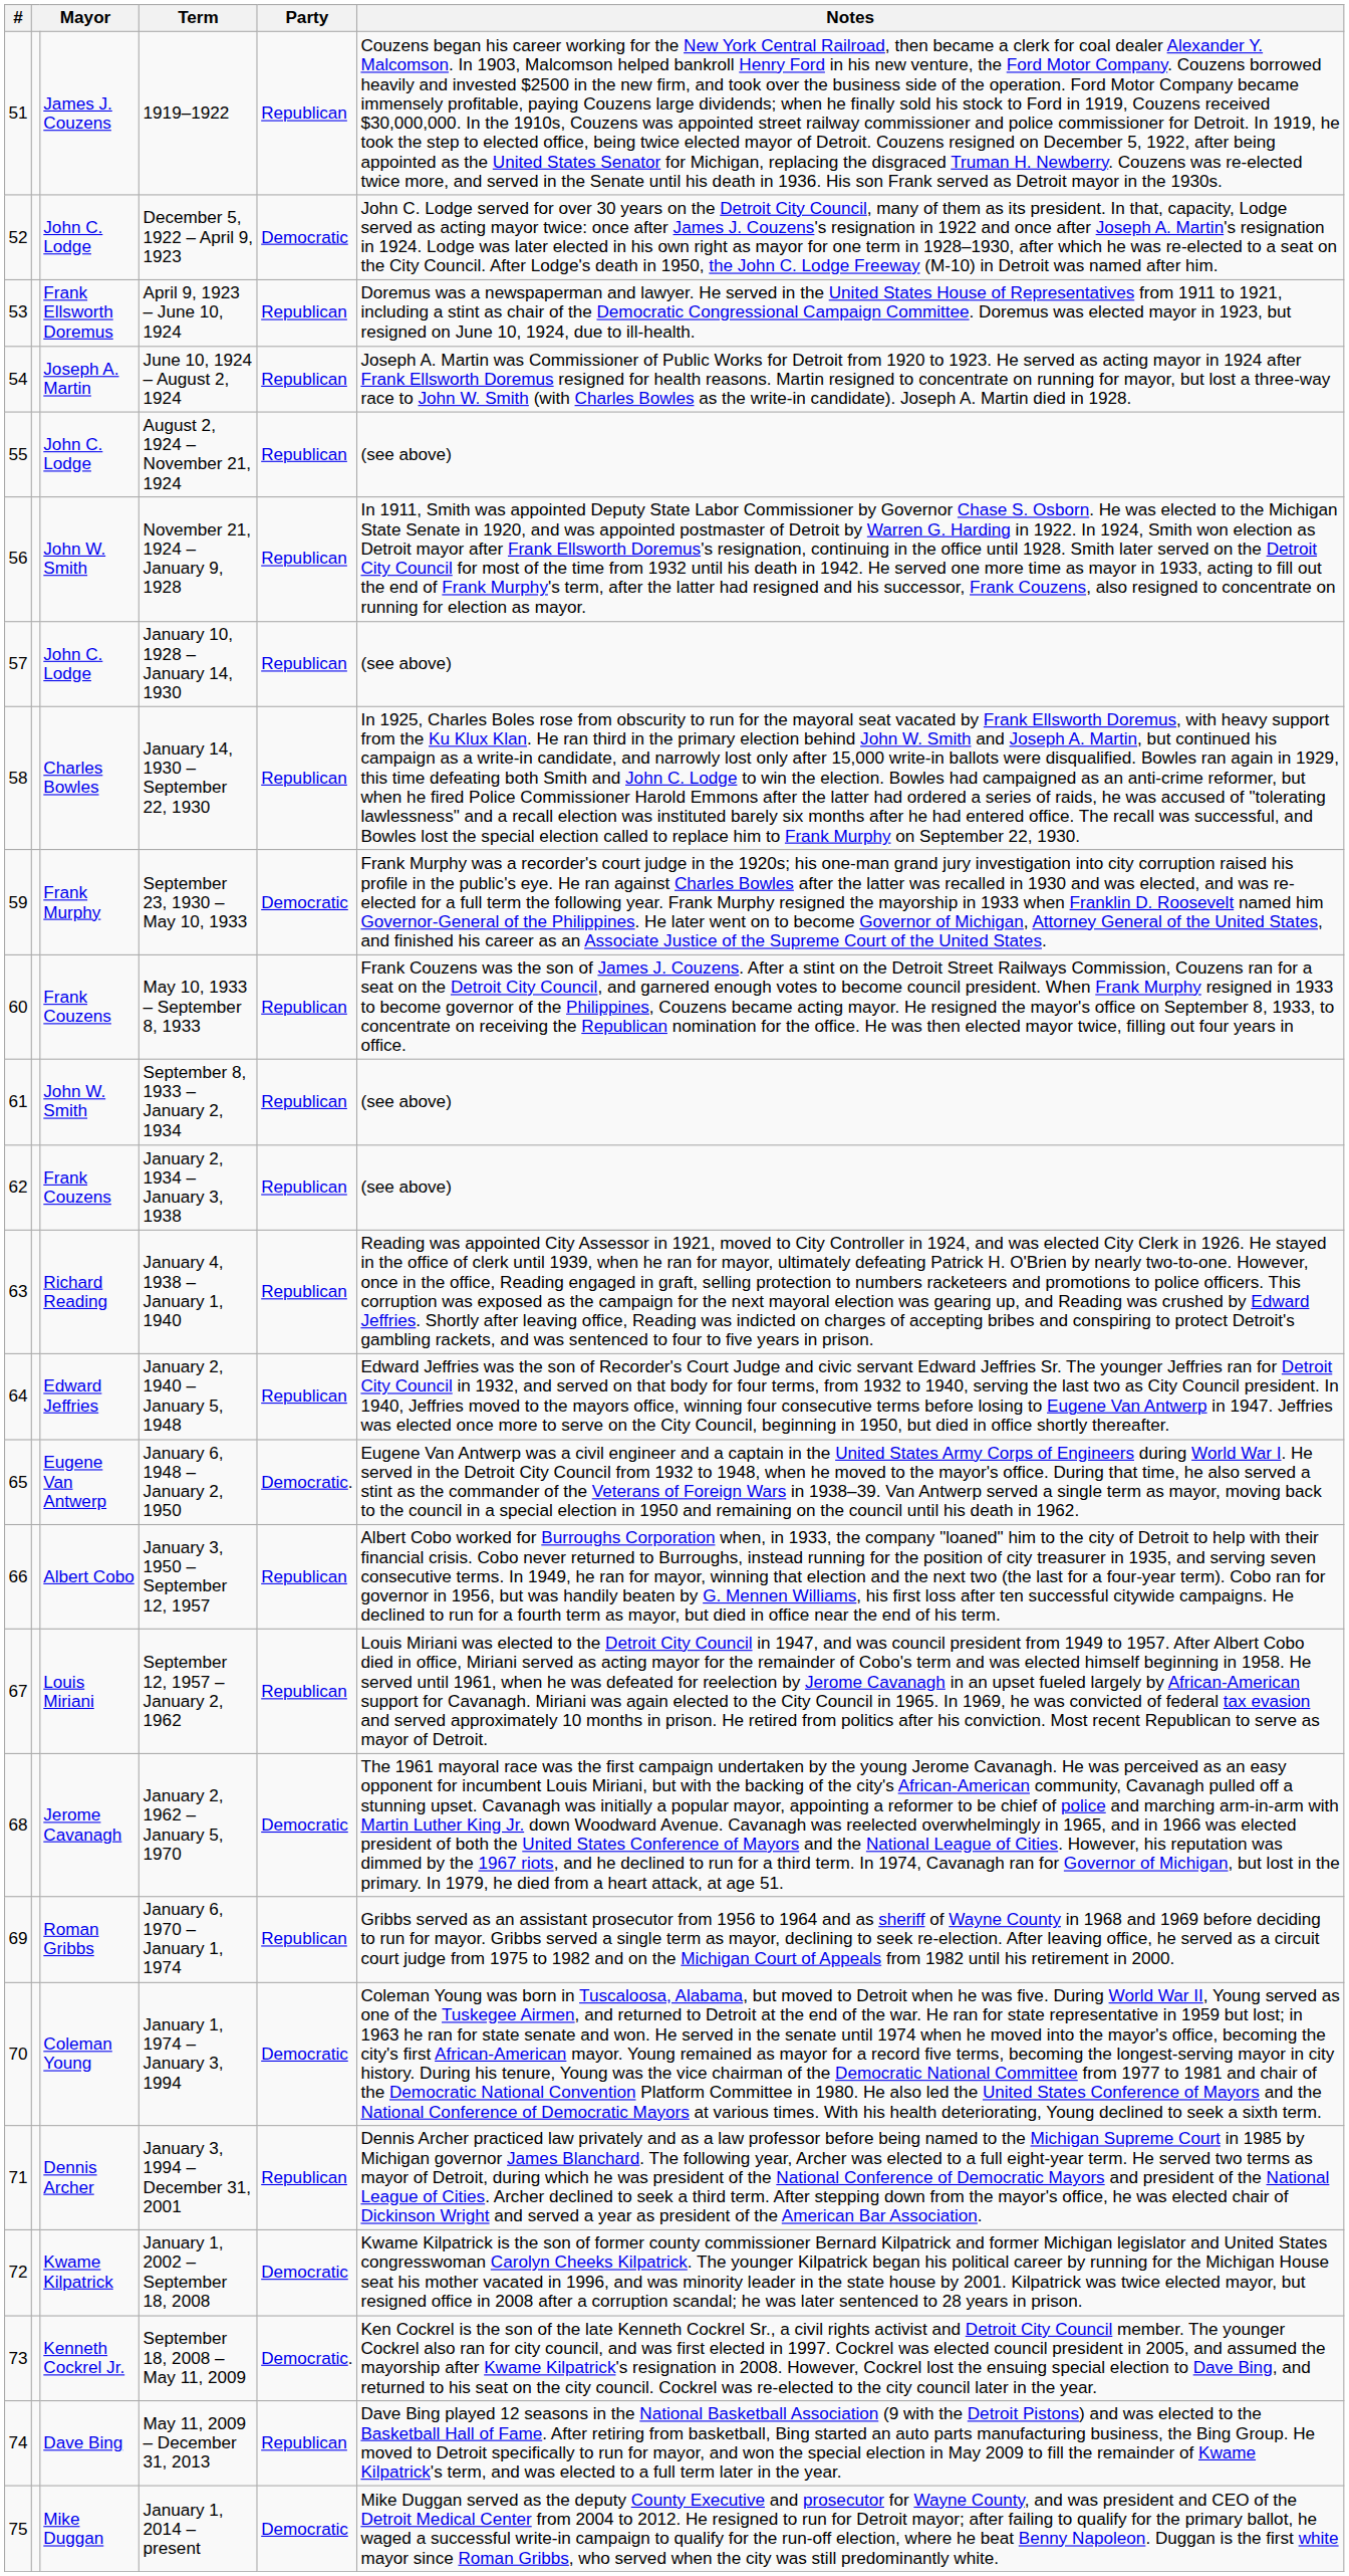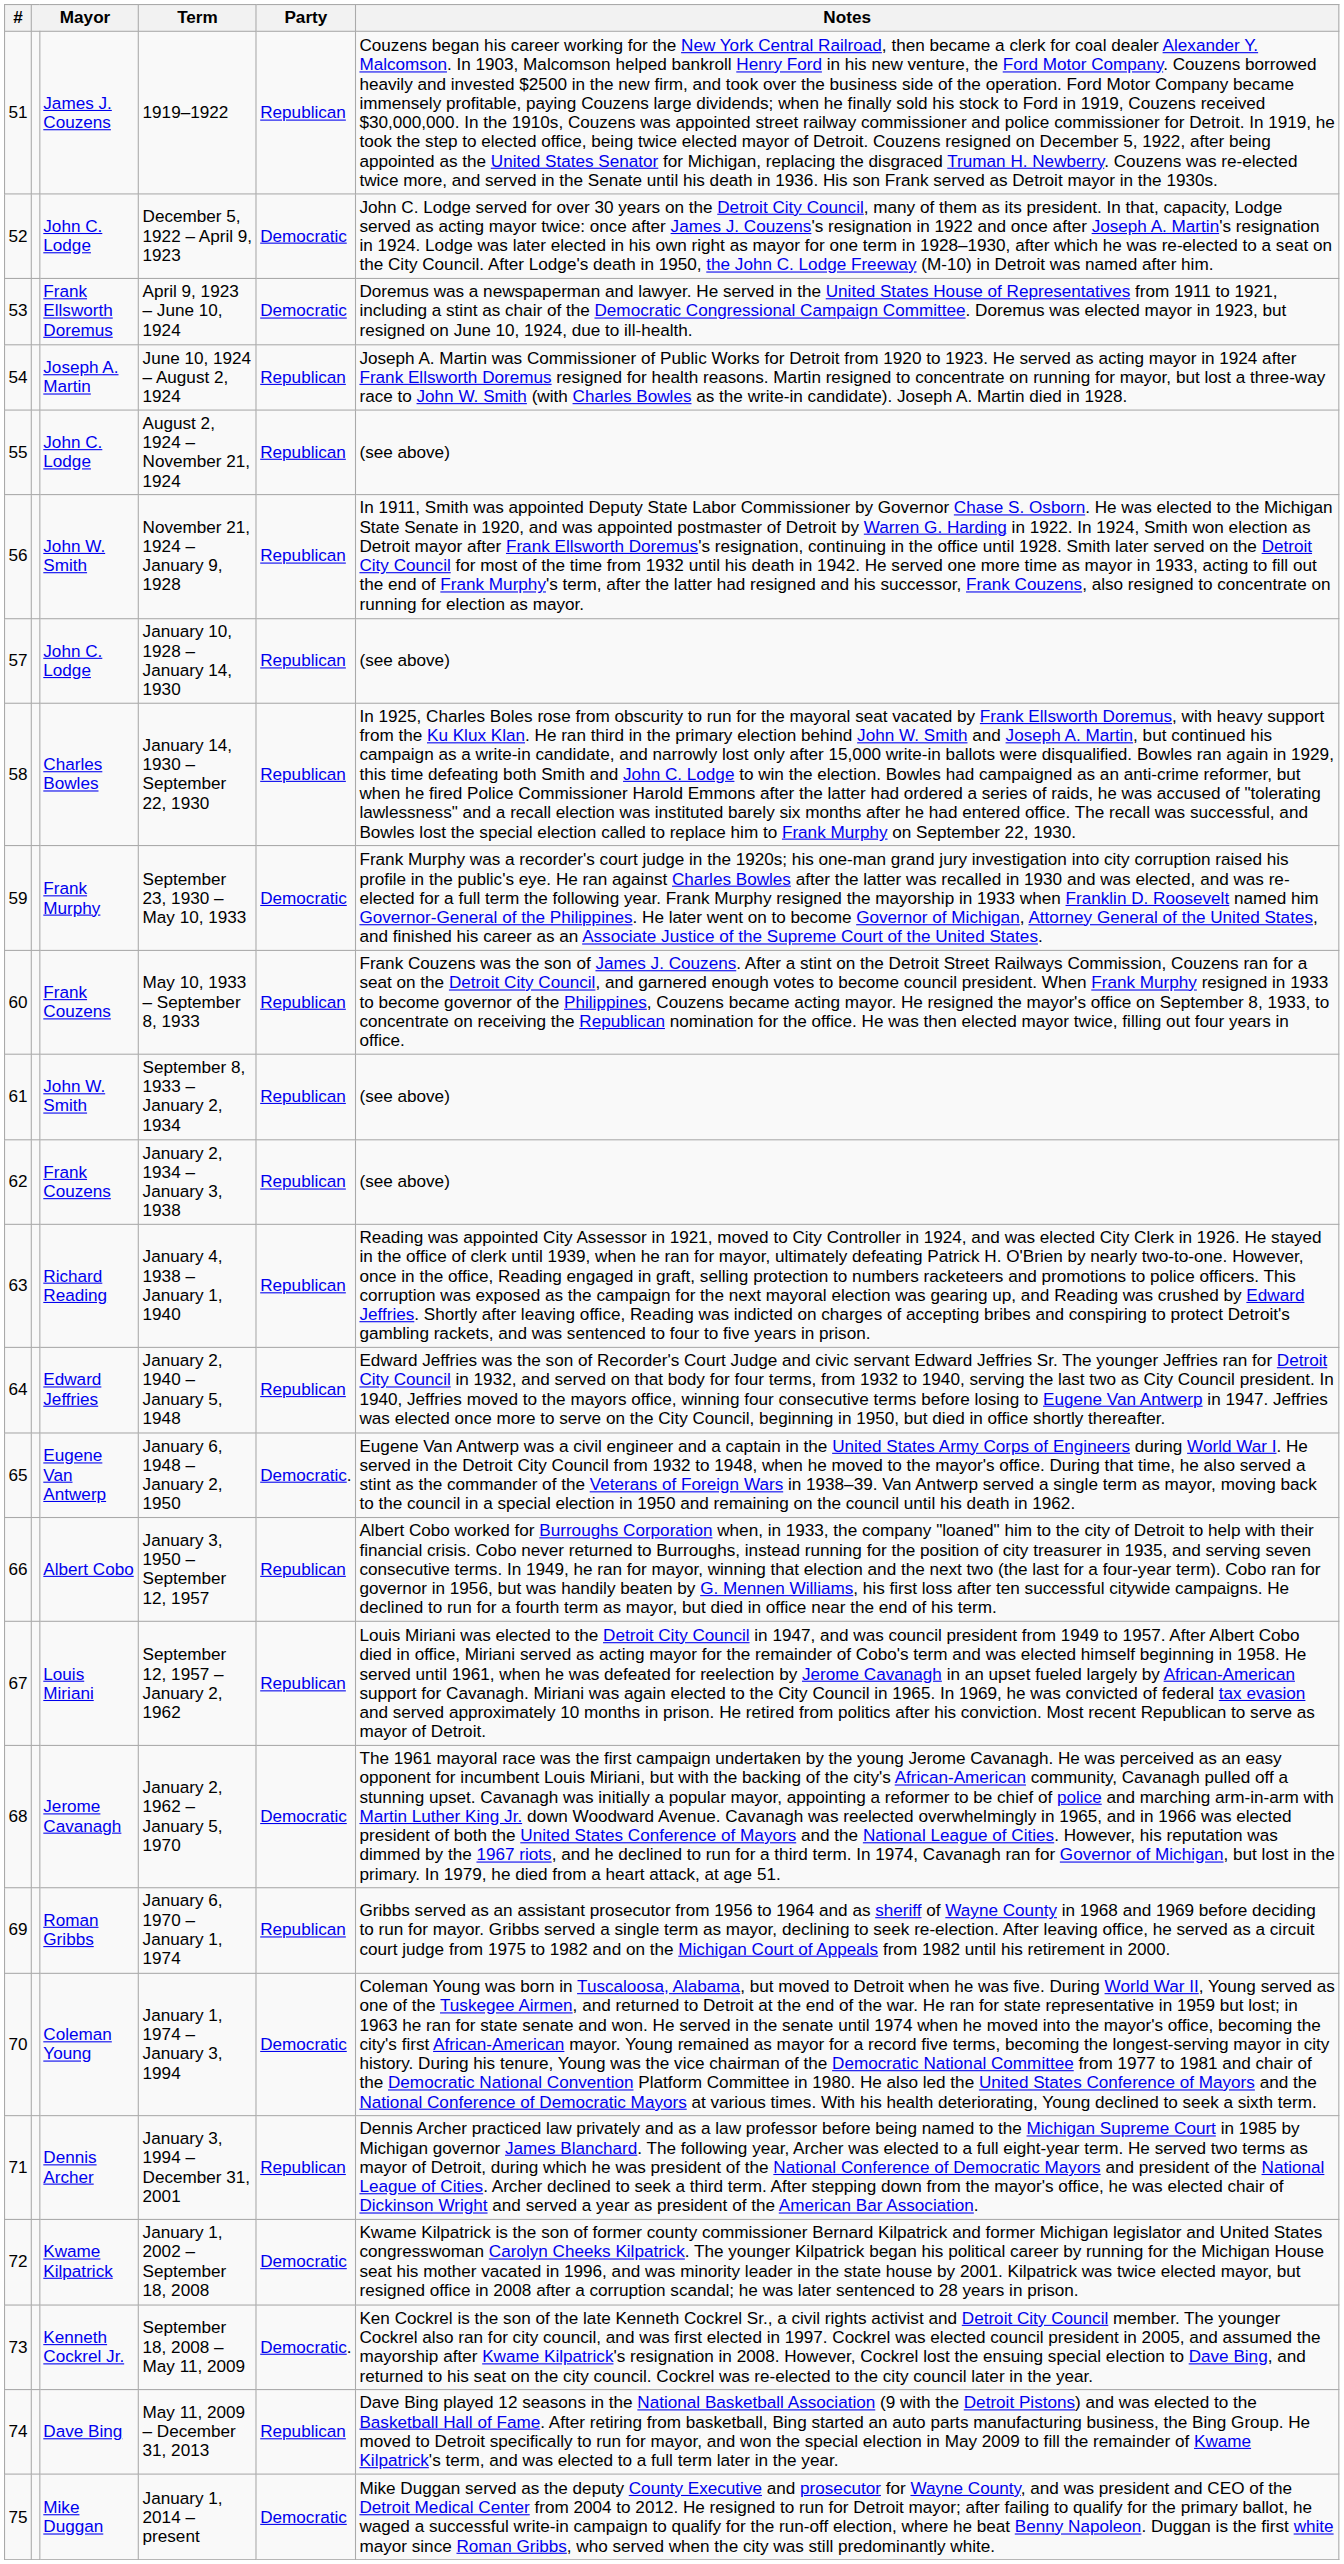April 9, 1923 – June 10, 1924 | Party: Republican -> Democratic
